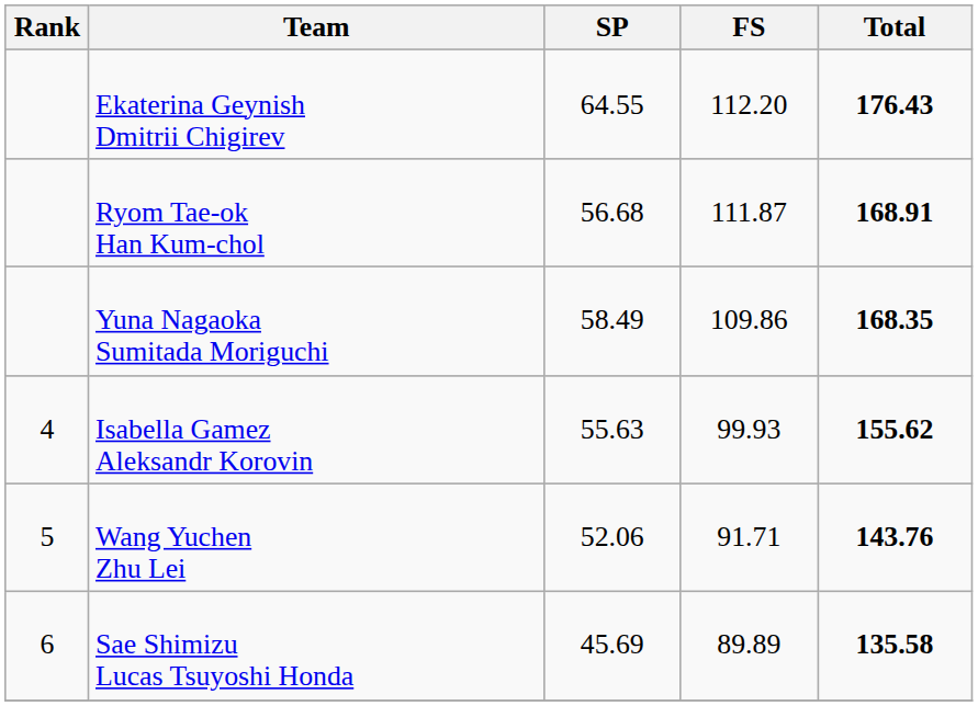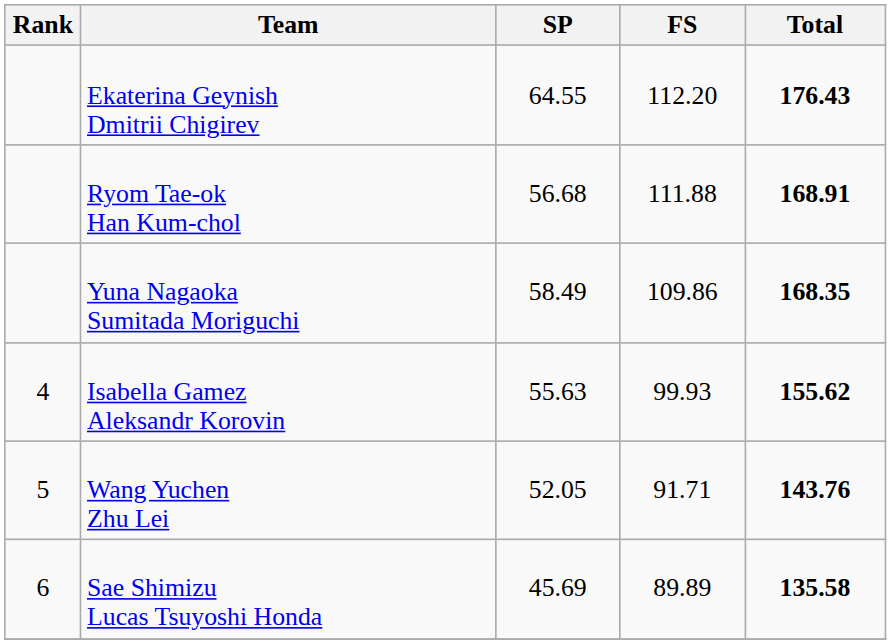Ryom Tae-ok Han Kum-chol | FS: 111.87 -> 111.88
Wang Yuchen Zhu Lei | SP: 52.06 -> 52.05
